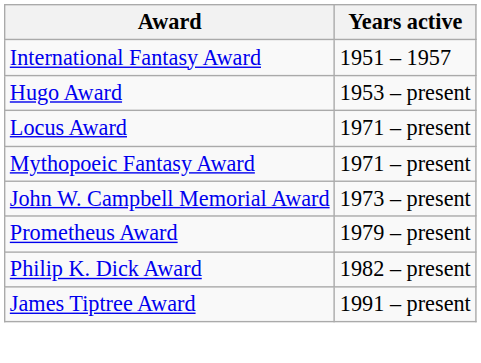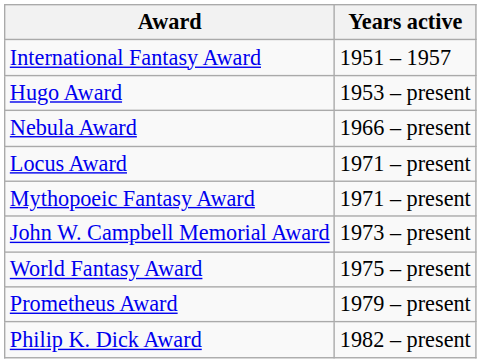+ row: Nebula Award | 1966 – present
+ row: World Fantasy Award | 1975 – present
- row: James Tiptree Award | 1991 – present
